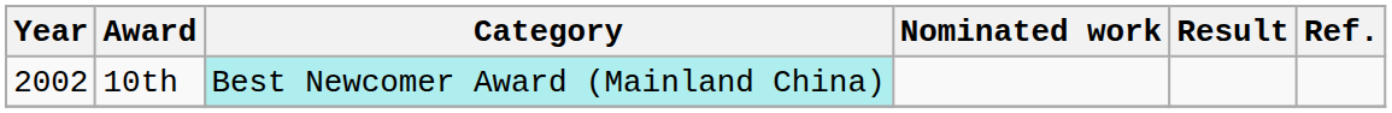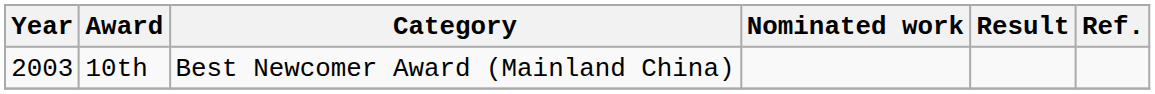10th | Year: 2002 -> 2003
10th | Category: paleturquoise background -> no background
